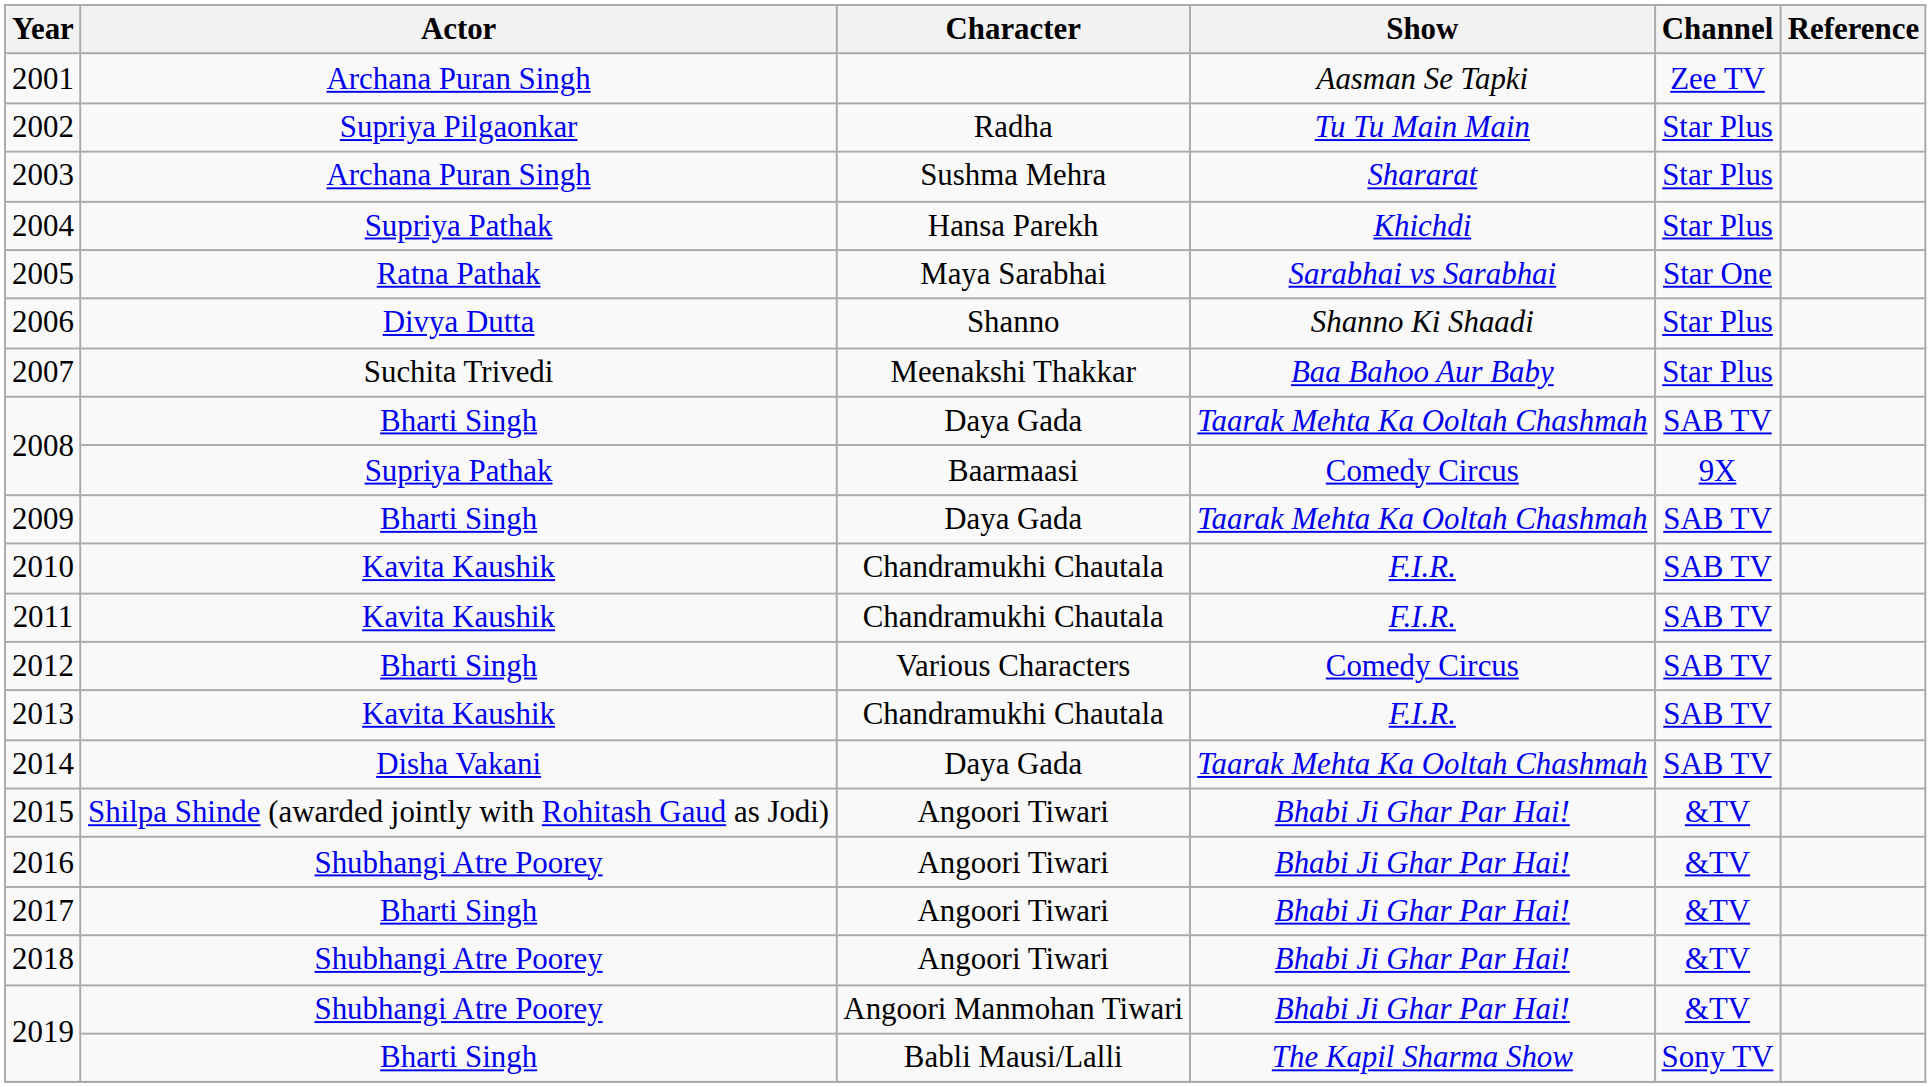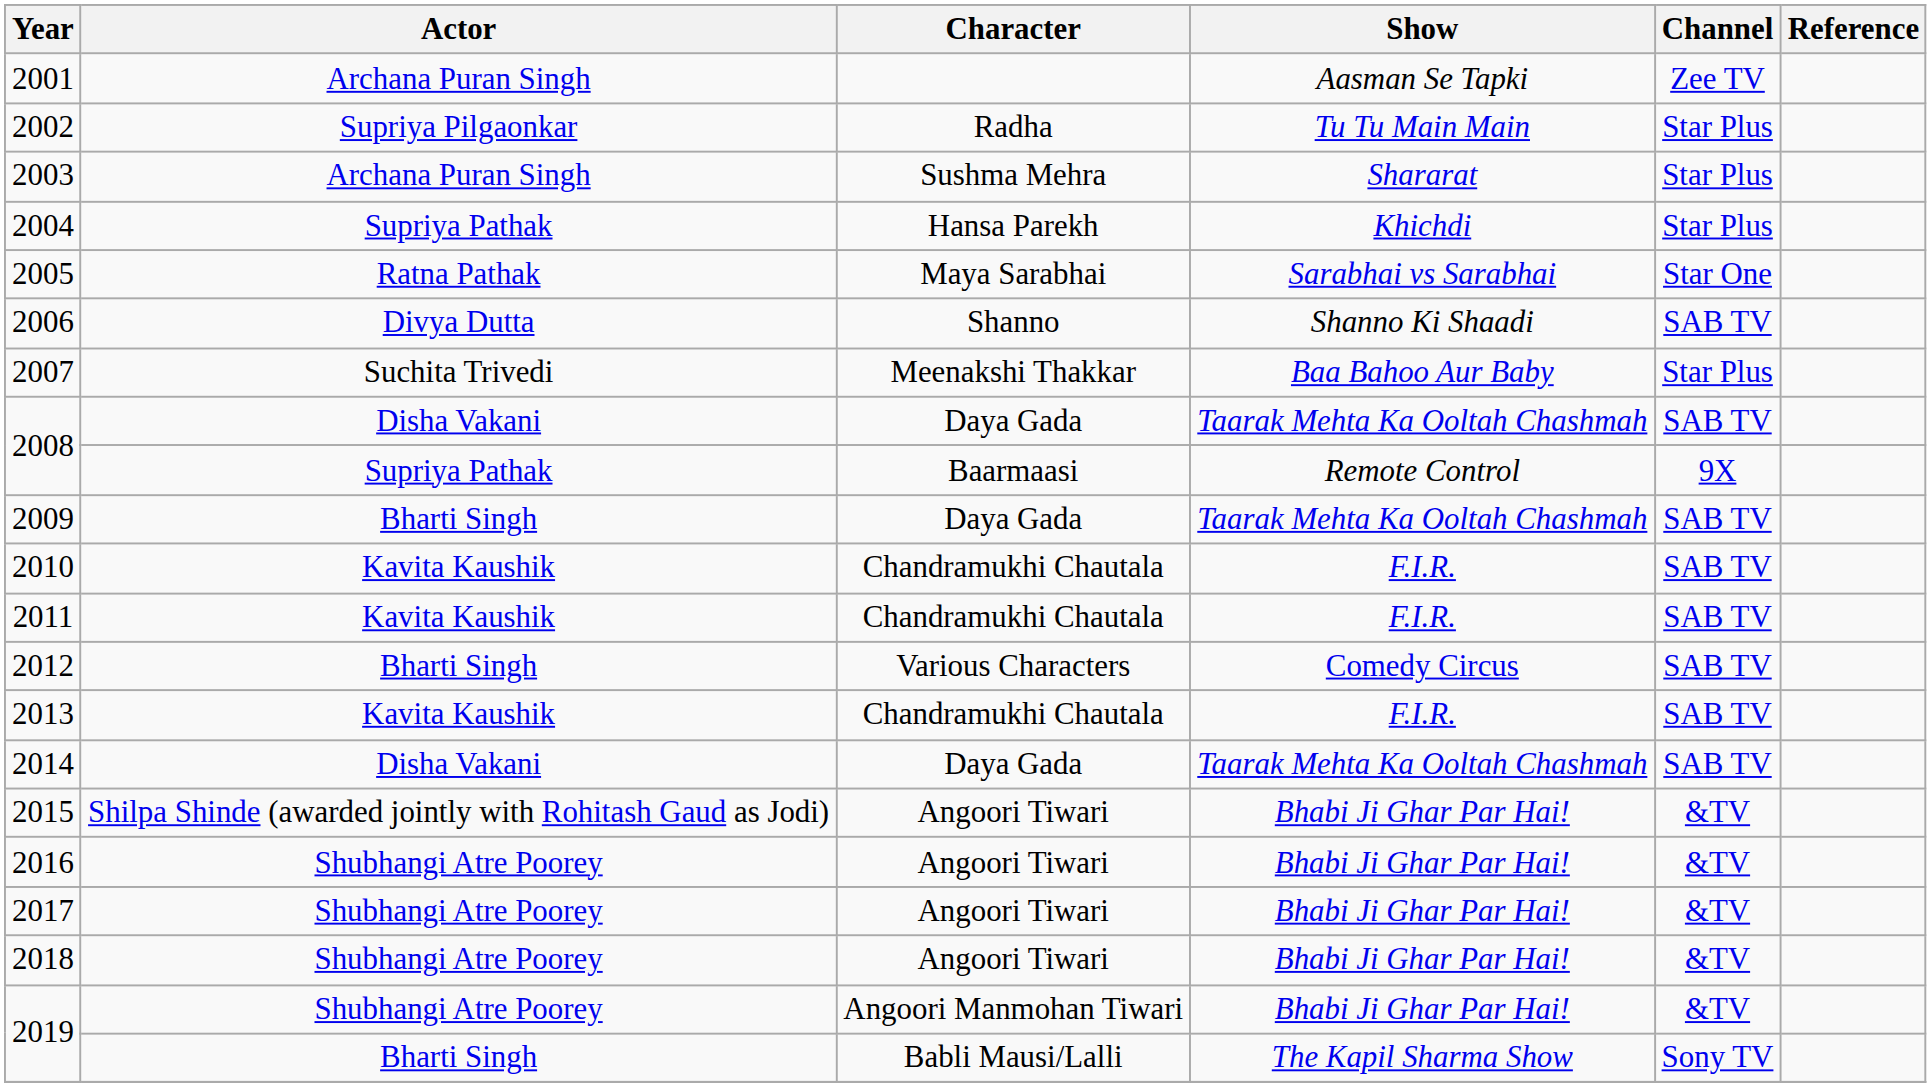2006 | Channel: Star Plus -> SAB TV
2008 / Daya Gada | Actor: Bharti Singh -> Disha Vakani
2008 / Baarmaasi | Show: Comedy Circus -> Remote Control
2017 | Actor: Bharti Singh -> Shubhangi Atre Poorey
